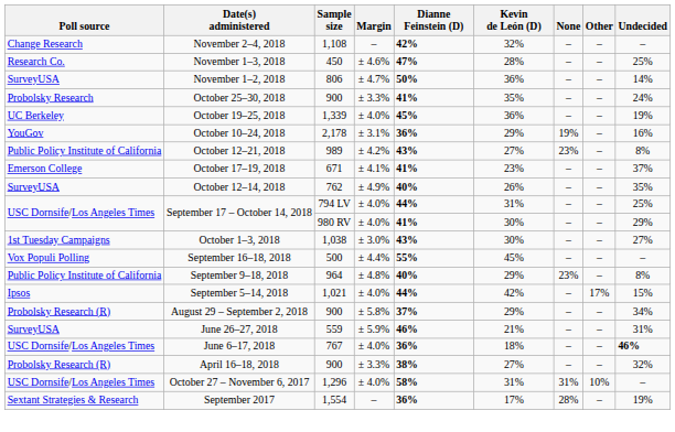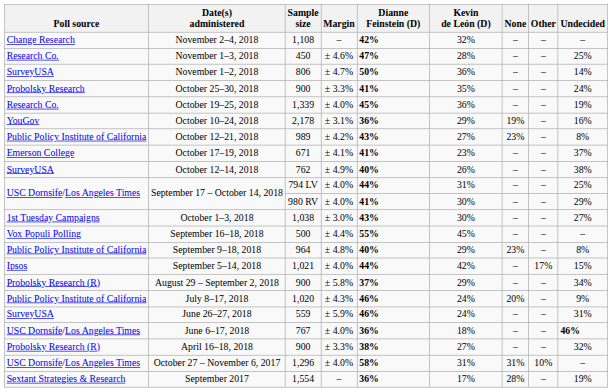October 19–25, 2018 | Poll source: UC Berkeley -> Research Co.
October 12–14, 2018 | Undecided: 35% -> 38%
+ row: Public Policy Institute of California | July 8–17, 2018 | 1,020 | ± 4.3% | 46% | 24% | 20% | – | 9%
June 26–27, 2018 | Kevin de León (D): 21% -> 24%
